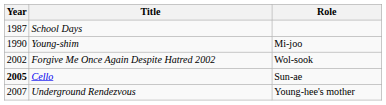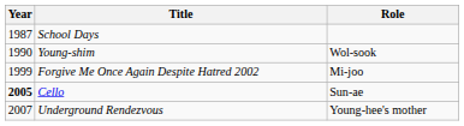Young-shim | Role: Mi-joo -> Wol-sook
Forgive Me Once Again Despite Hatred 2002 | Year: 2002 -> 1999
Forgive Me Once Again Despite Hatred 2002 | Role: Wol-sook -> Mi-joo
